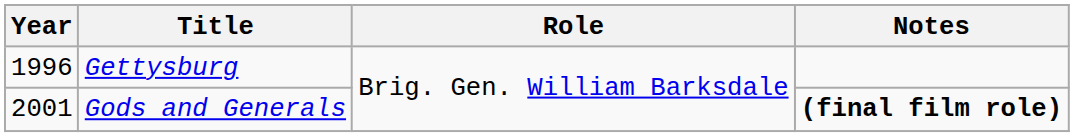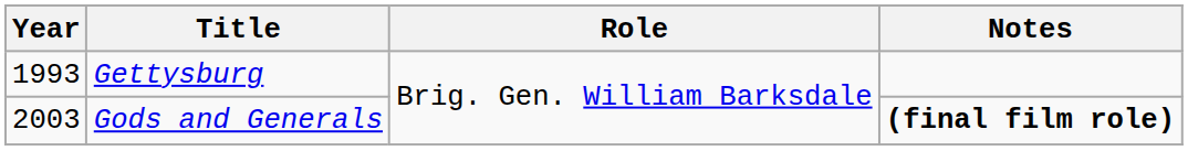Gettysburg | Year: 1996 -> 1993
Gods and Generals | Year: 2001 -> 2003
